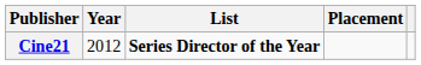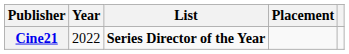Cine21 | Year: 2012 -> 2022
